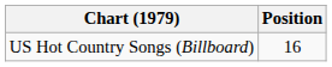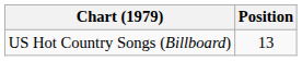US Hot Country Songs (Billboard) | Position: 16 -> 13
